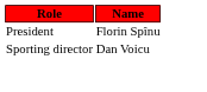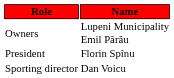+ row: Owners | Lupeni Municipality Emil Părău
